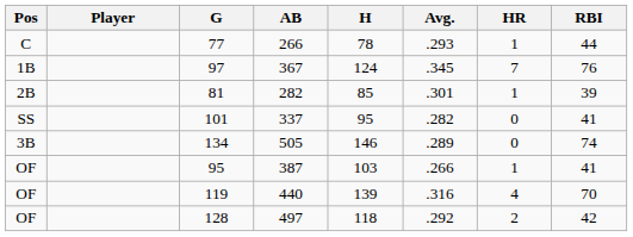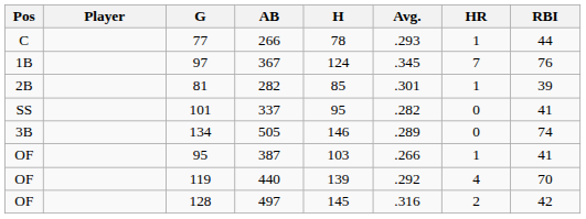119 | Avg.: .316 -> .292
128 | H: 118 -> 145
128 | Avg.: .292 -> .316
